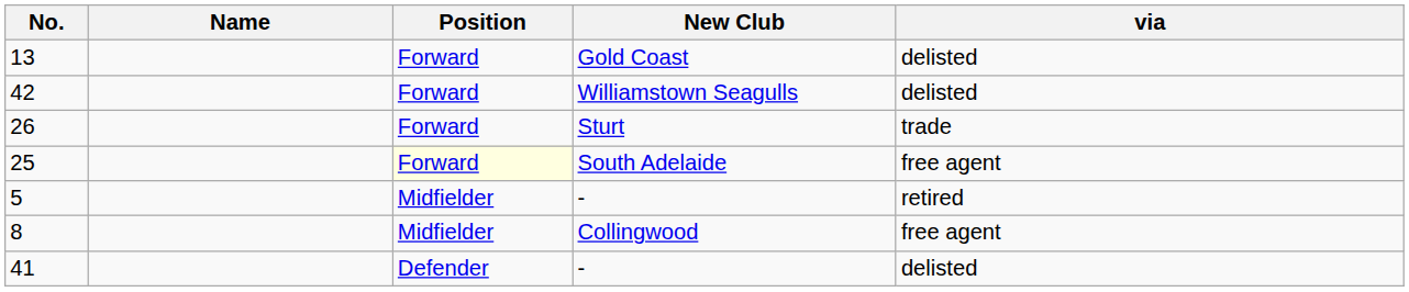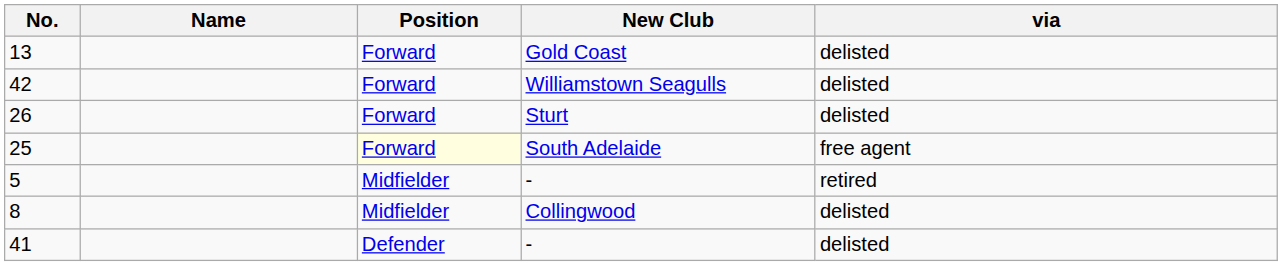26 | via: trade -> delisted
8 | via: free agent -> delisted
